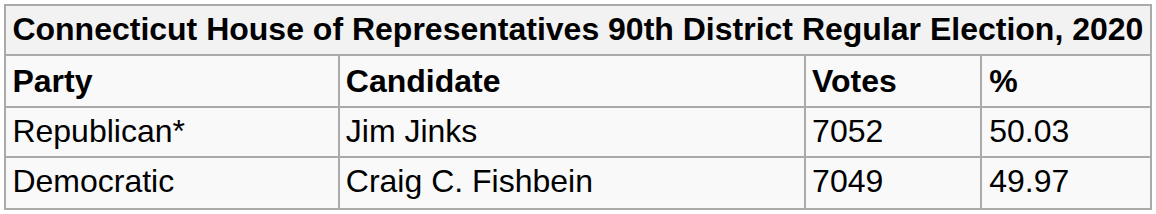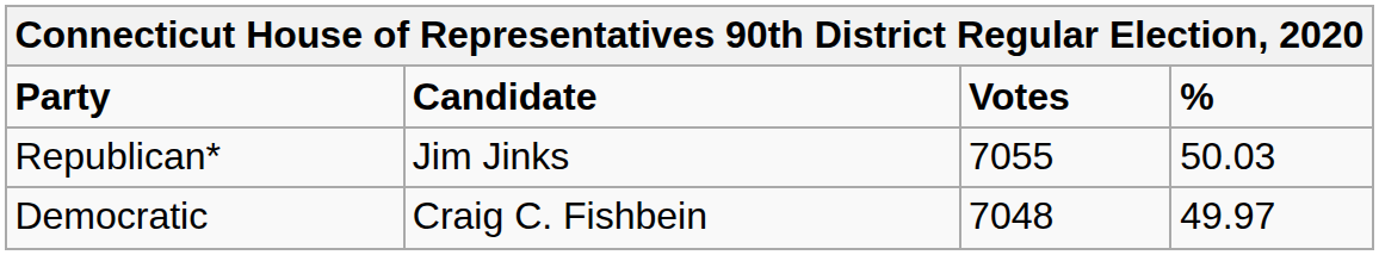Republican* | Votes: 7052 -> 7055
Democratic | Votes: 7049 -> 7048
